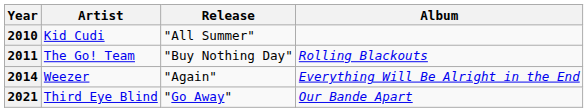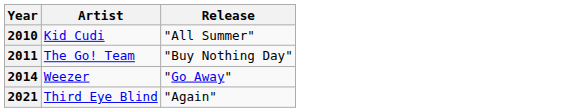- column: Album | Rolling Blackouts | Everything Will Be Alright in the End | Our Bande Apart
2014 | Release: "Again" -> "Go Away"
2021 | Release: "Go Away" -> "Again"
